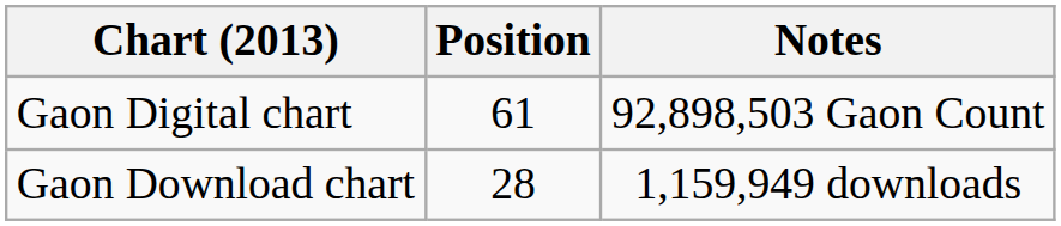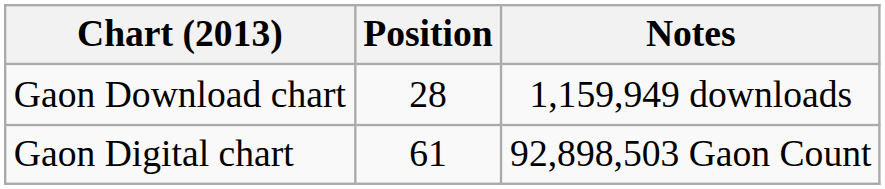rows swapped: Gaon Digital chart <-> Gaon Download chart
